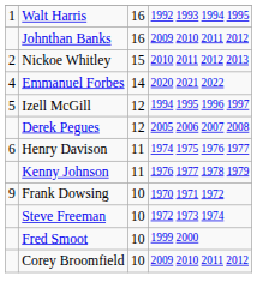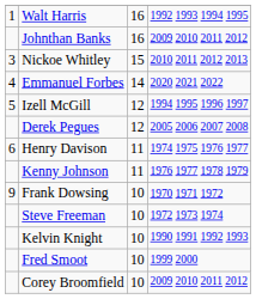Nickoe Whitley | column 1: 2 -> 3
+ row: Kelvin Knight | 10 | 1990 1991 1992 1993
